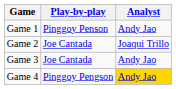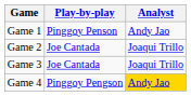Game 3 | Analyst: Andy Jao -> Joaqui Trillo
